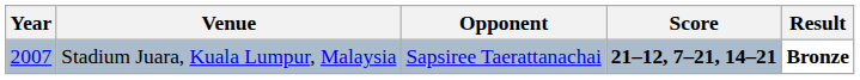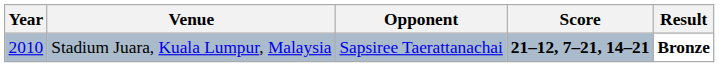Stadium Juara, Kuala Lumpur, Malaysia | Year: 2007 -> 2010
